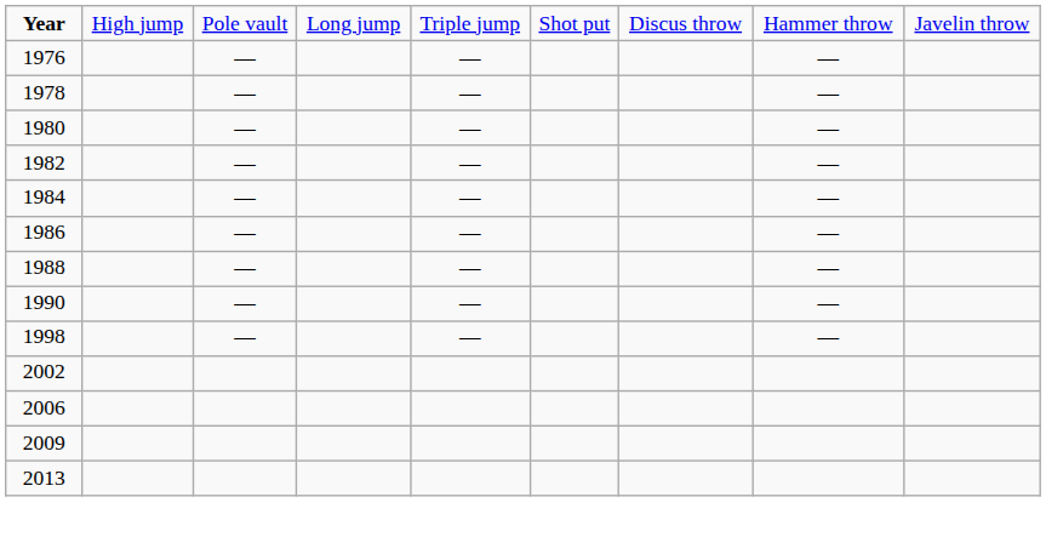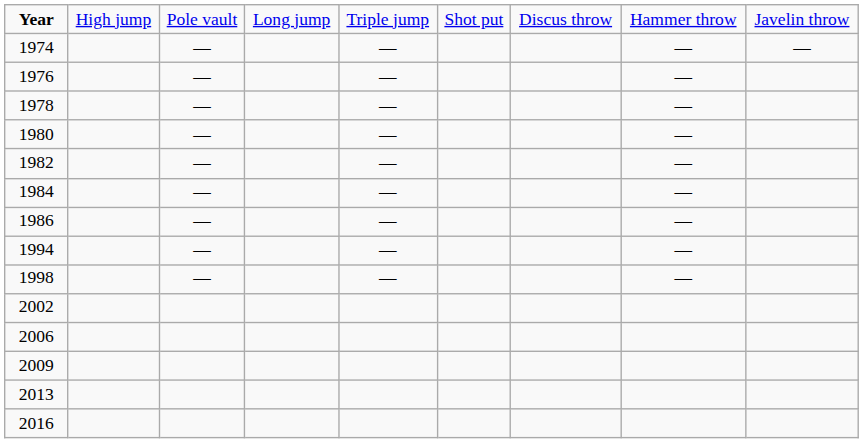+ row: 1974 | — | — | — | —
- row: 1988 | — | — | —
- row: 1990 | — | — | —
+ row: 1994 | — | — | —
+ row: 2016
